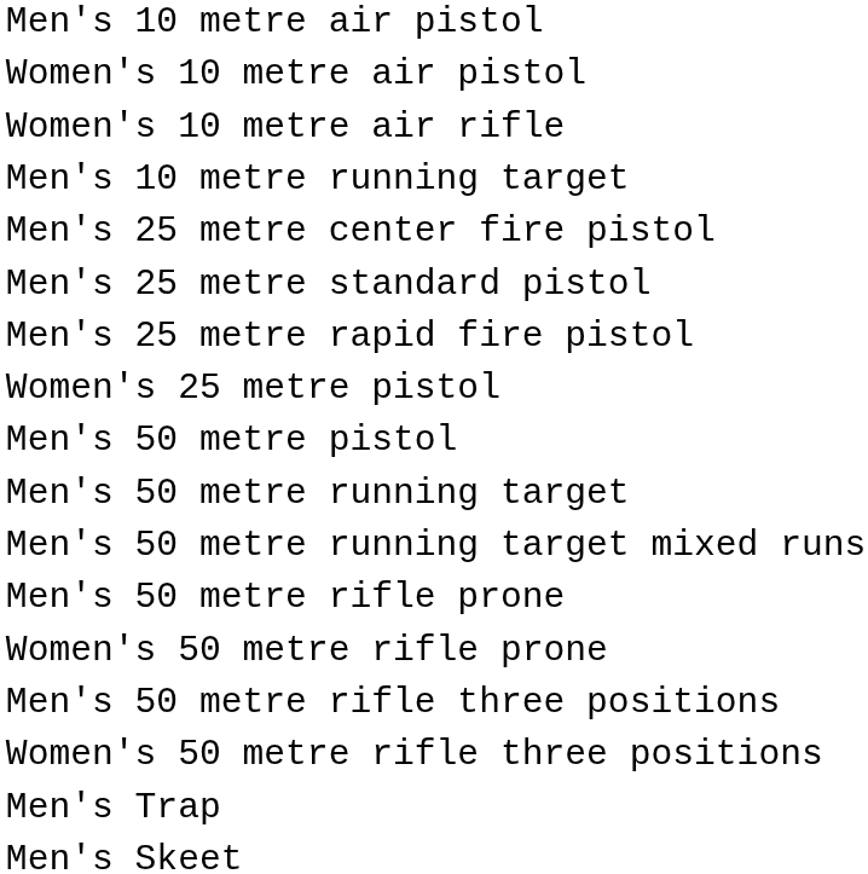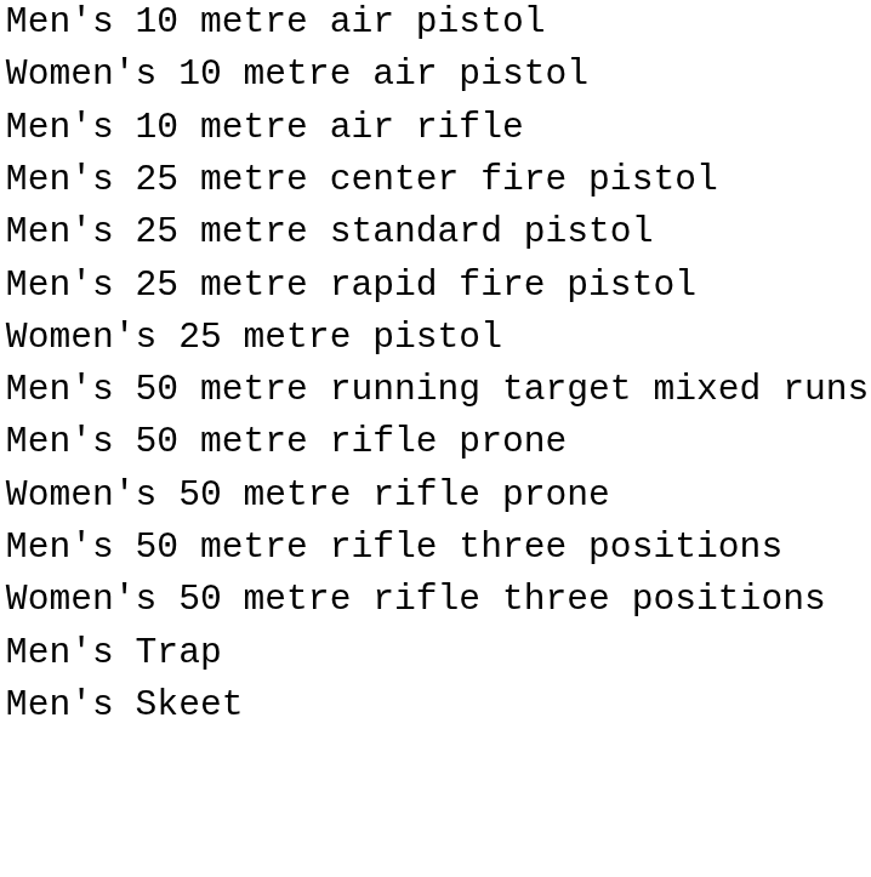+ row: Men's 10 metre air rifle
- row: Women's 10 metre air rifle
- row: Men's 10 metre running target
- row: Men's 50 metre pistol
- row: Men's 50 metre running target
